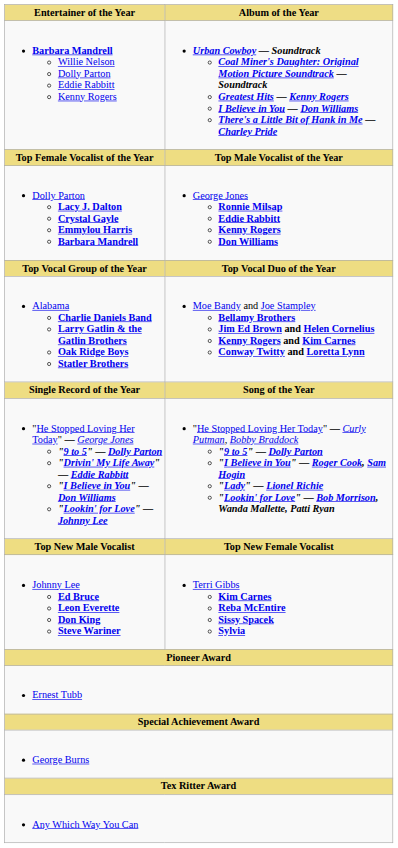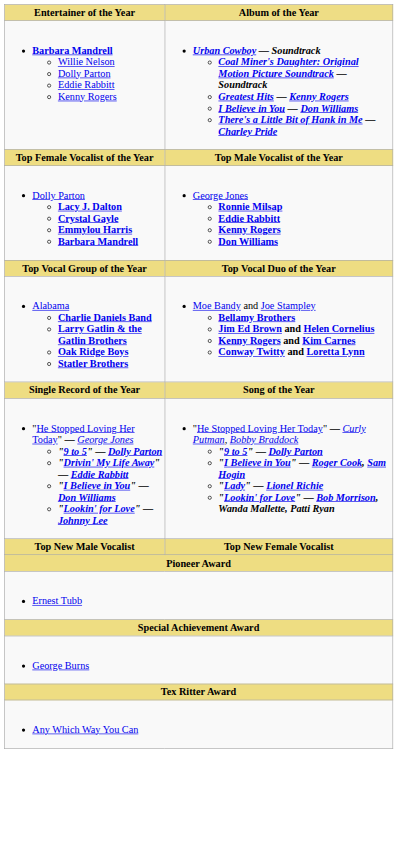- row: Johnny Lee Ed Bruce Leon Everette Don King Steve Wariner | Terri Gibbs Kim Carnes Reba McEntire Sissy Spacek Sylvia
